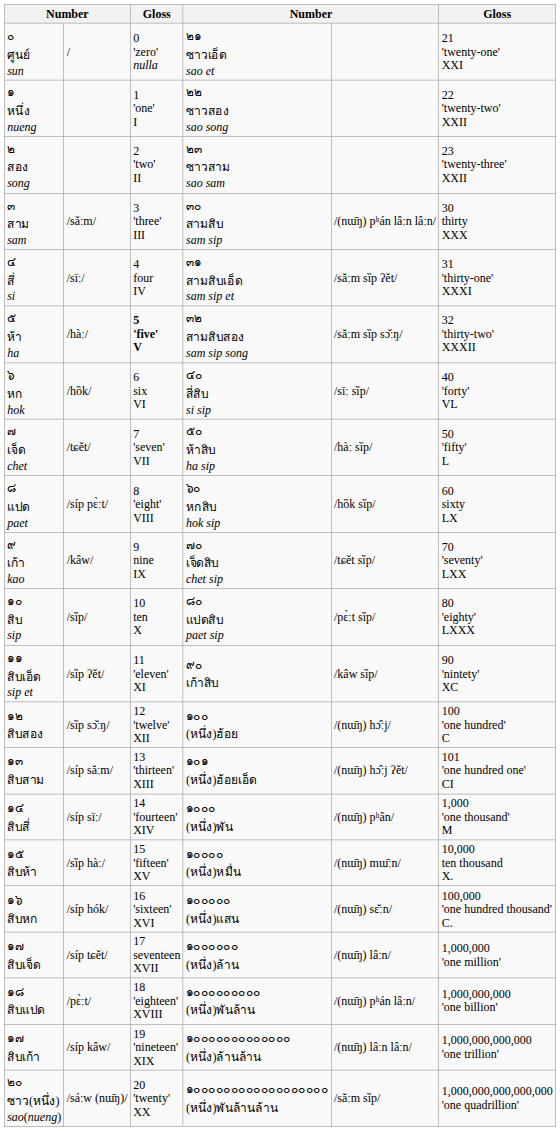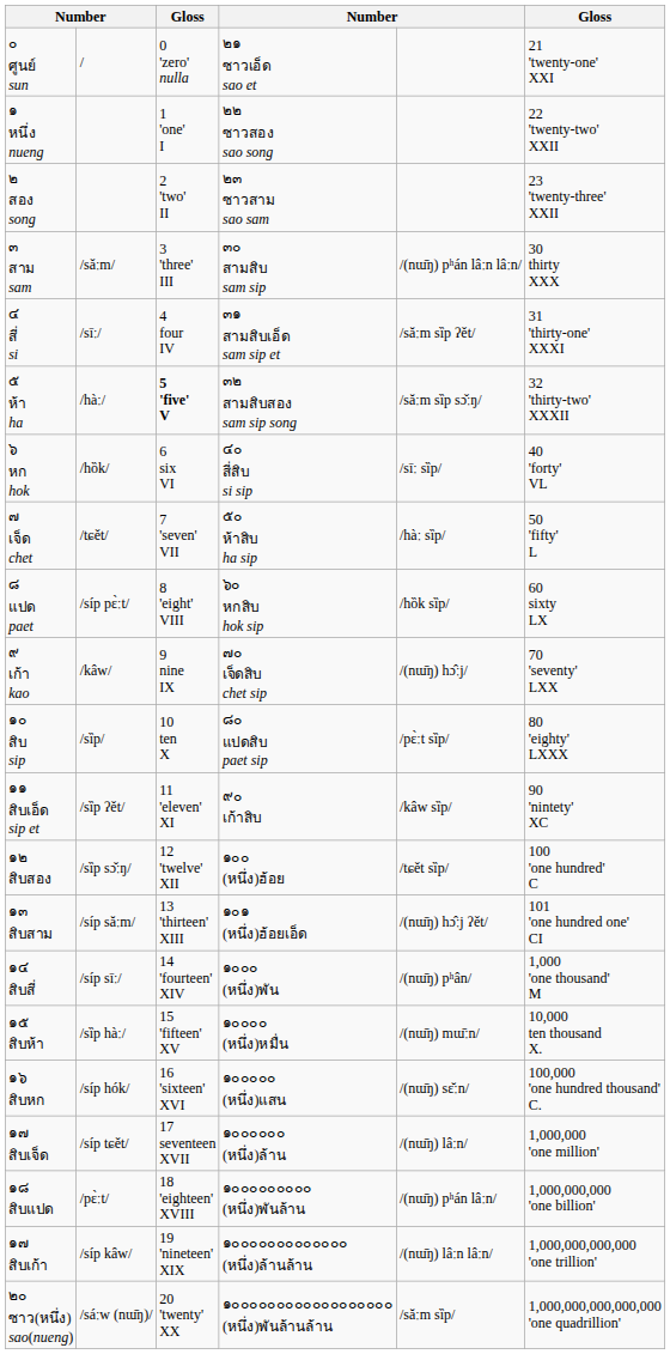๙ เก้า kao | column 5: /tɕět sȉp/ -> /(nɯ̄ŋ) hɔ̂ːj/
๑๒ สิบสอง | column 5: /(nɯ̄ŋ) hɔ̂ːj/ -> /tɕět sȉp/
